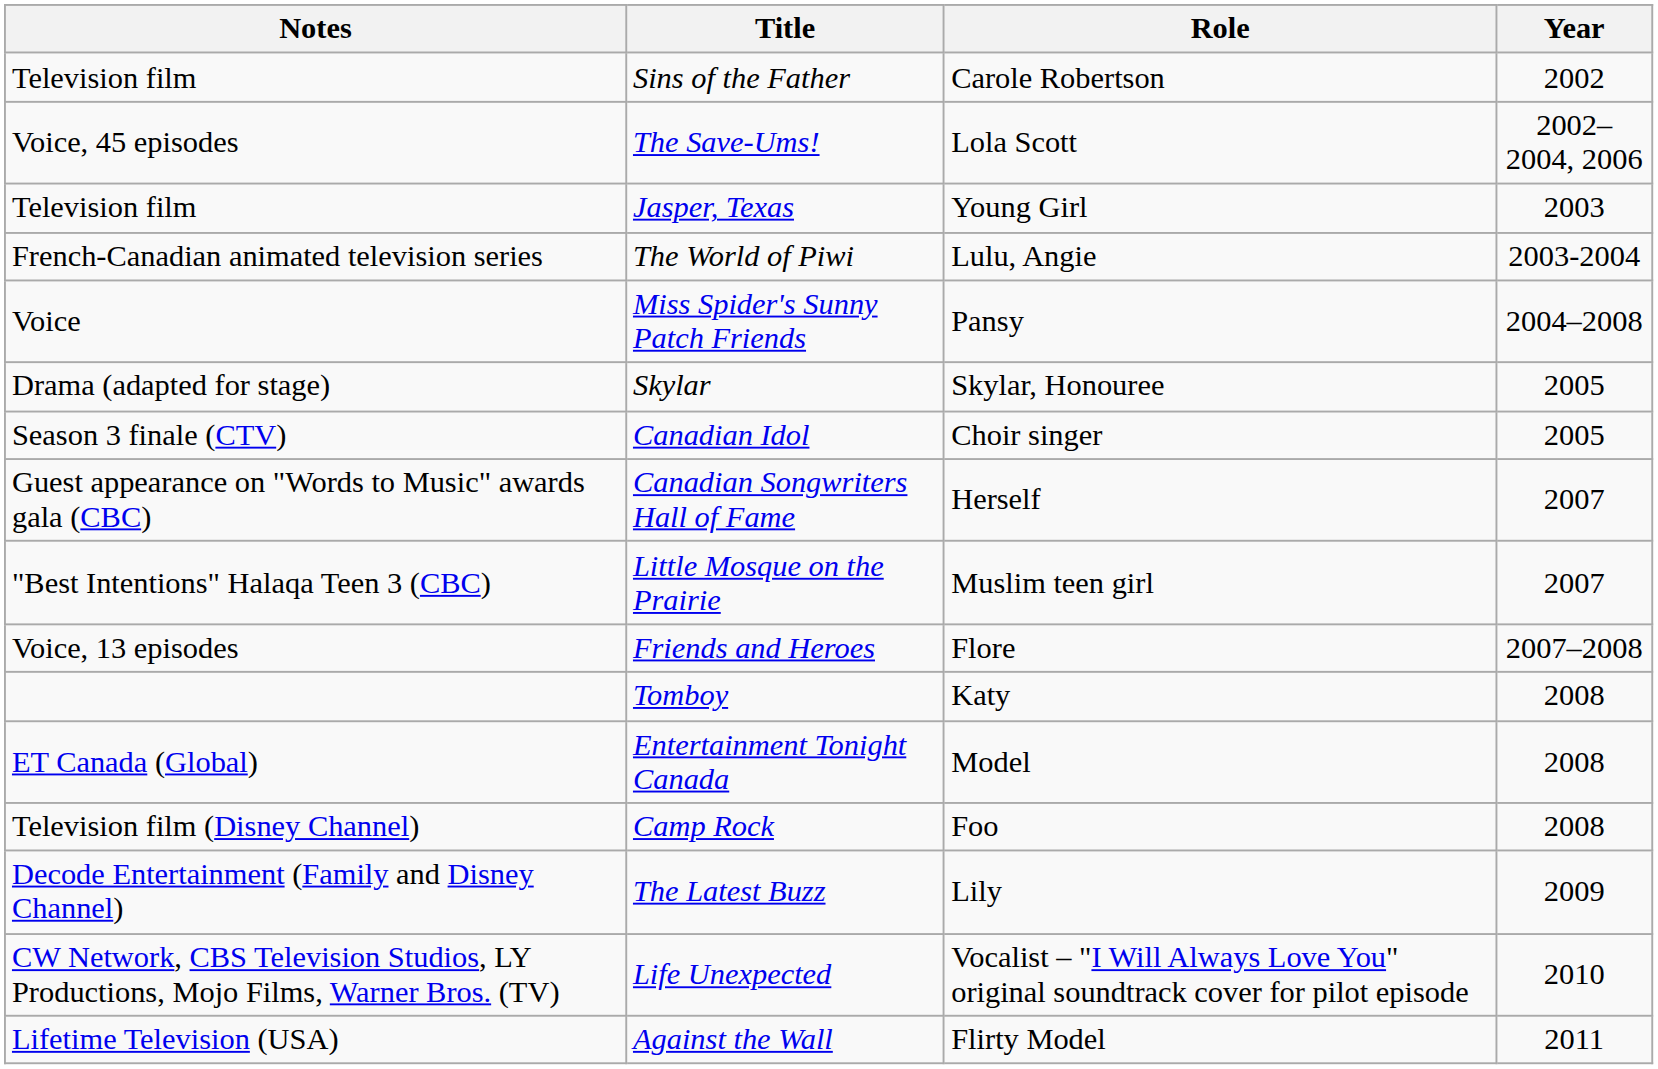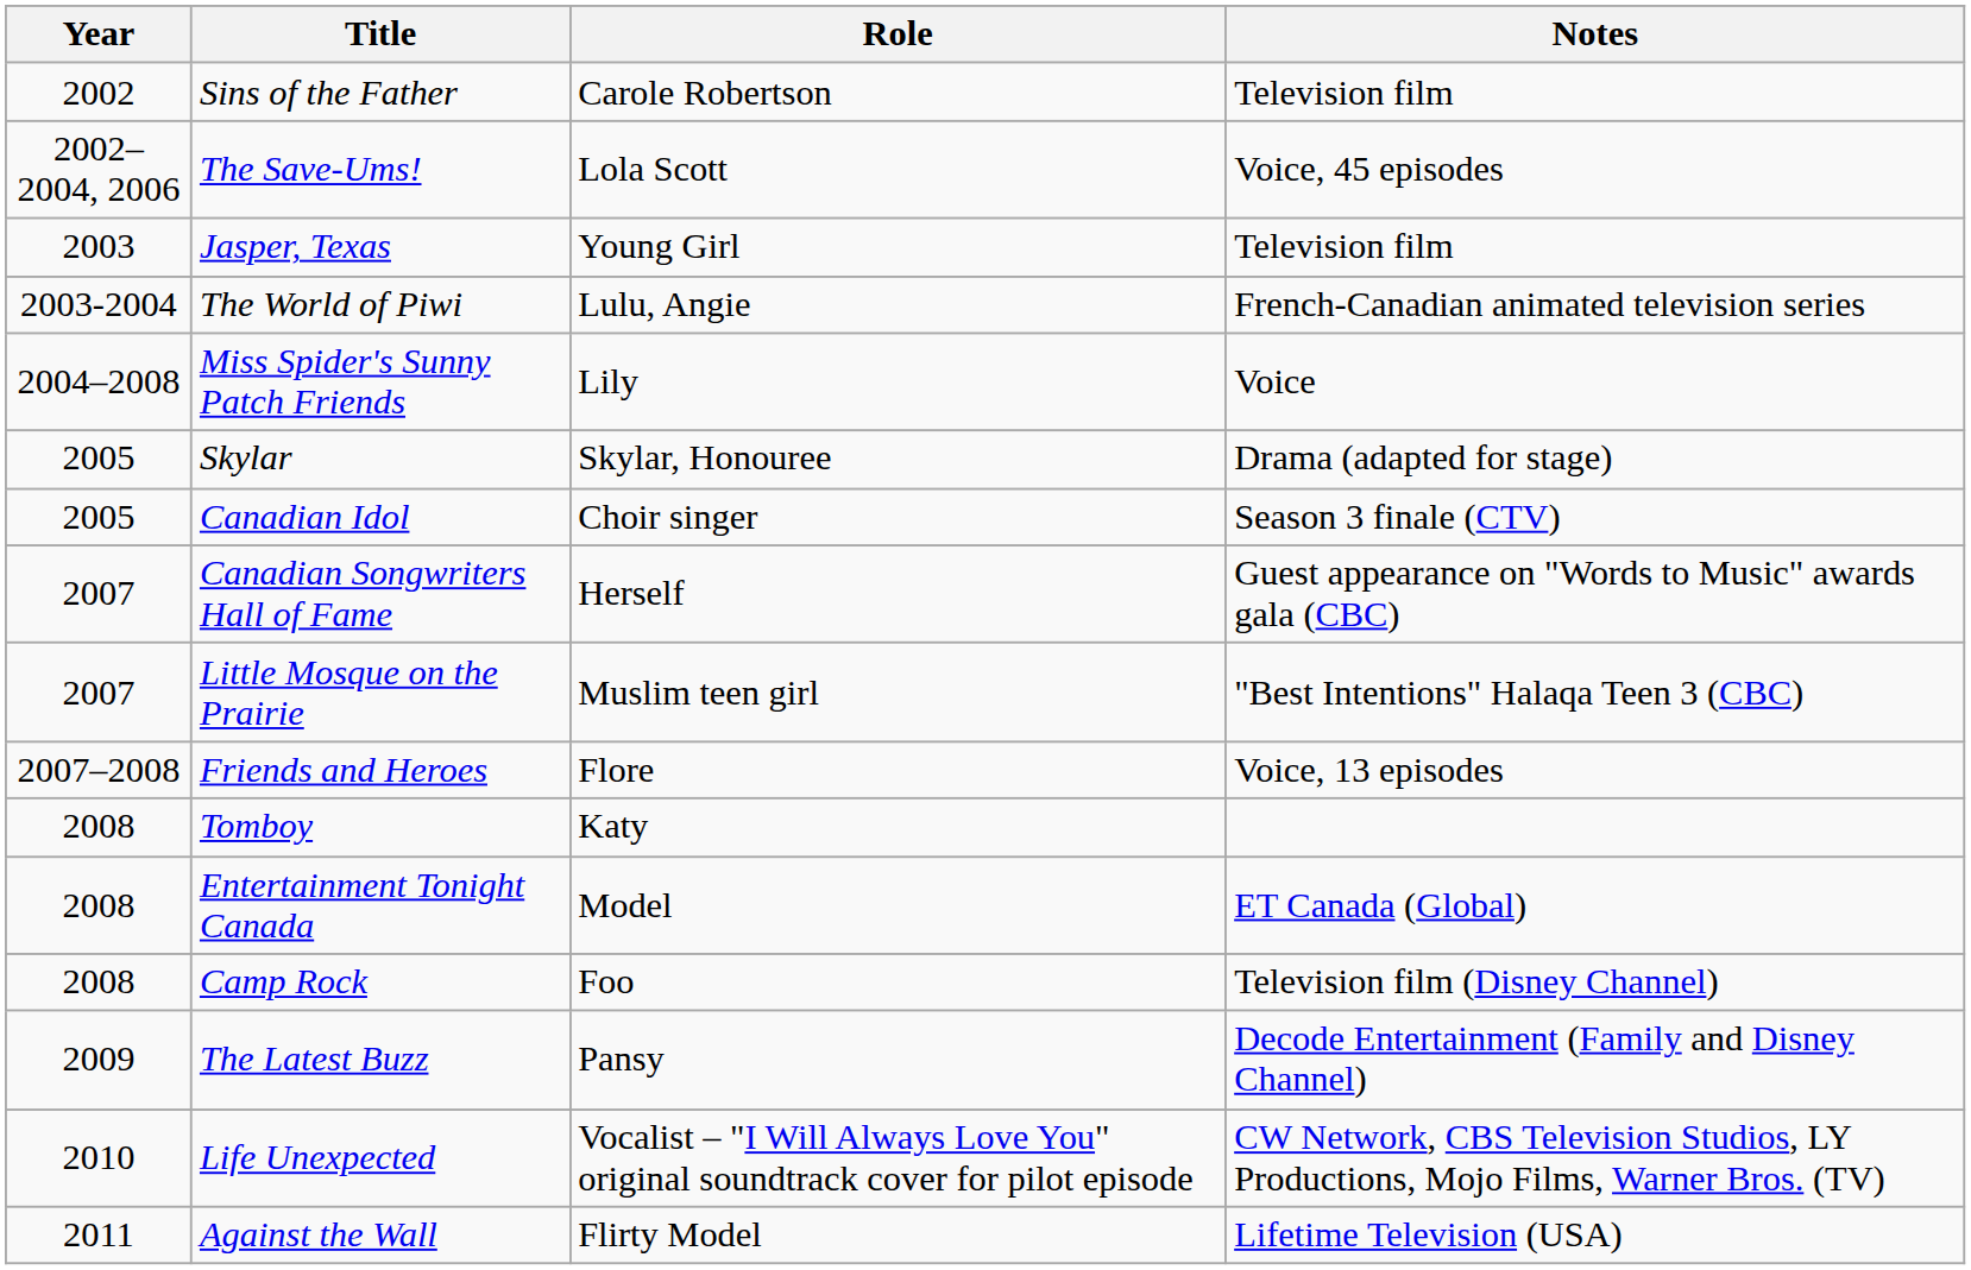columns swapped: Year <-> Notes
Miss Spider's Sunny Patch Friends | Role: Pansy -> Lily
The Latest Buzz | Role: Lily -> Pansy
